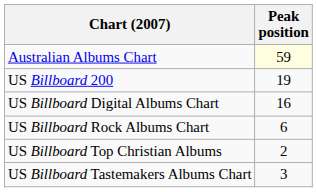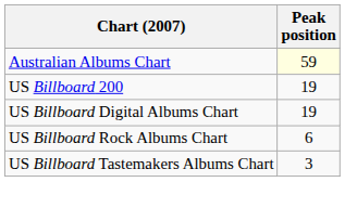US Billboard Digital Albums Chart | Peak position: 16 -> 19
- row: US Billboard Top Christian Albums | 2
